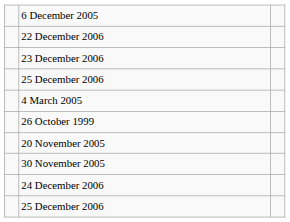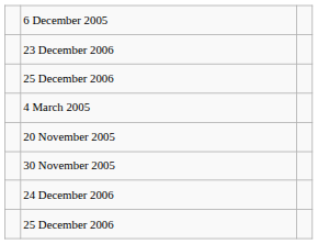- row: 22 December 2006
- row: 26 October 1999
